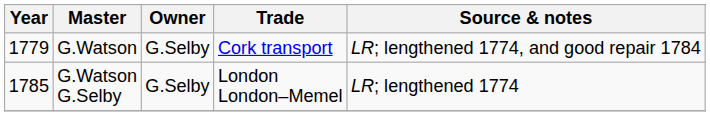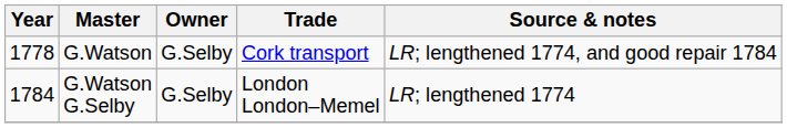G.Watson | Year: 1779 -> 1778
G.Watson G.Selby | Year: 1785 -> 1784
